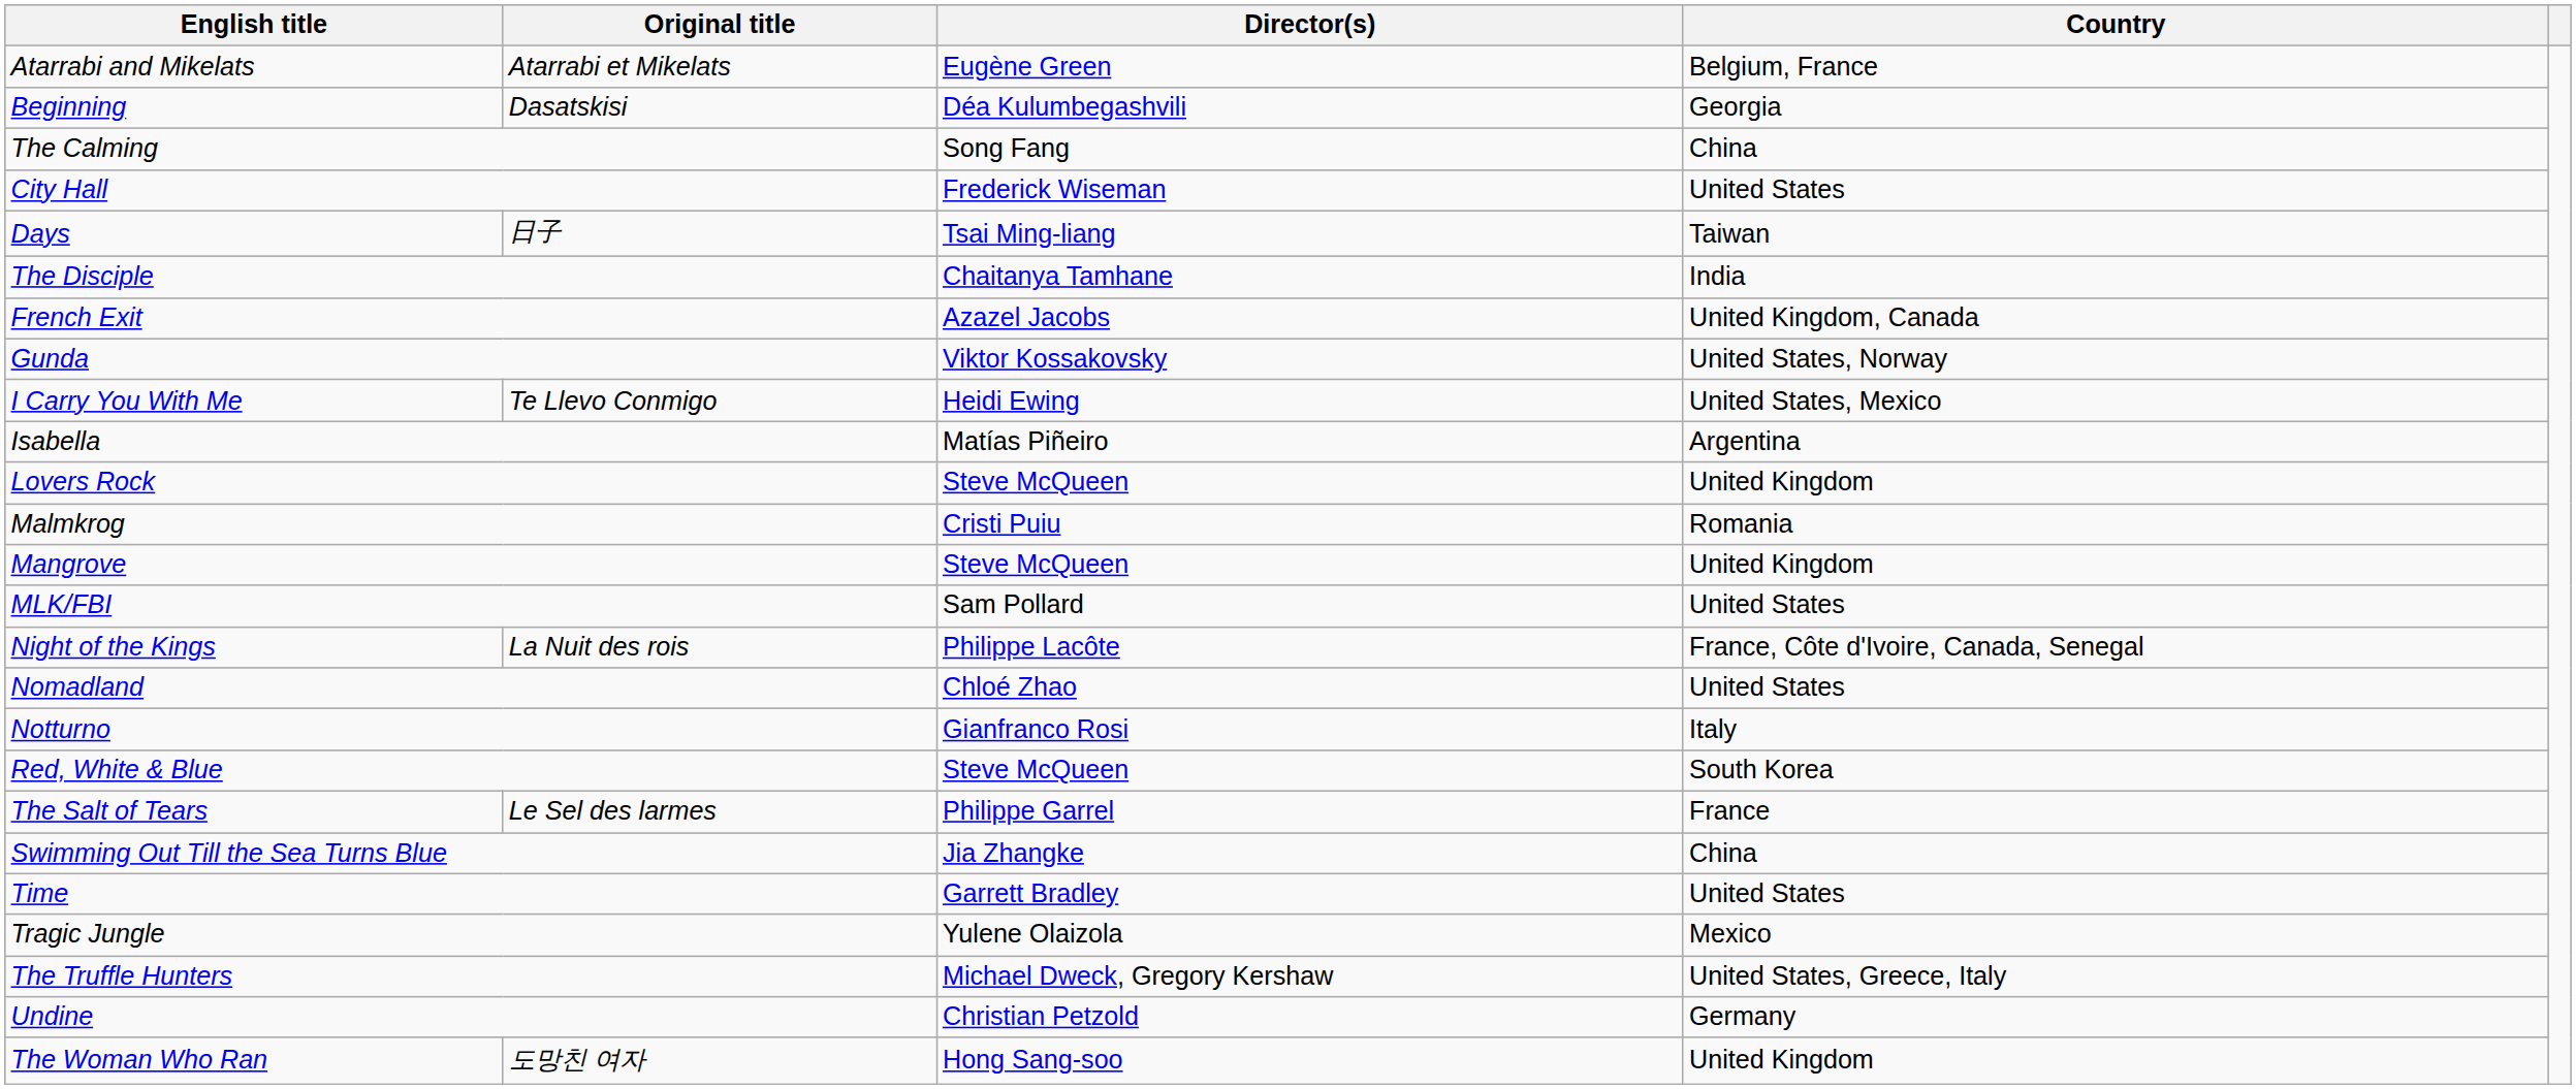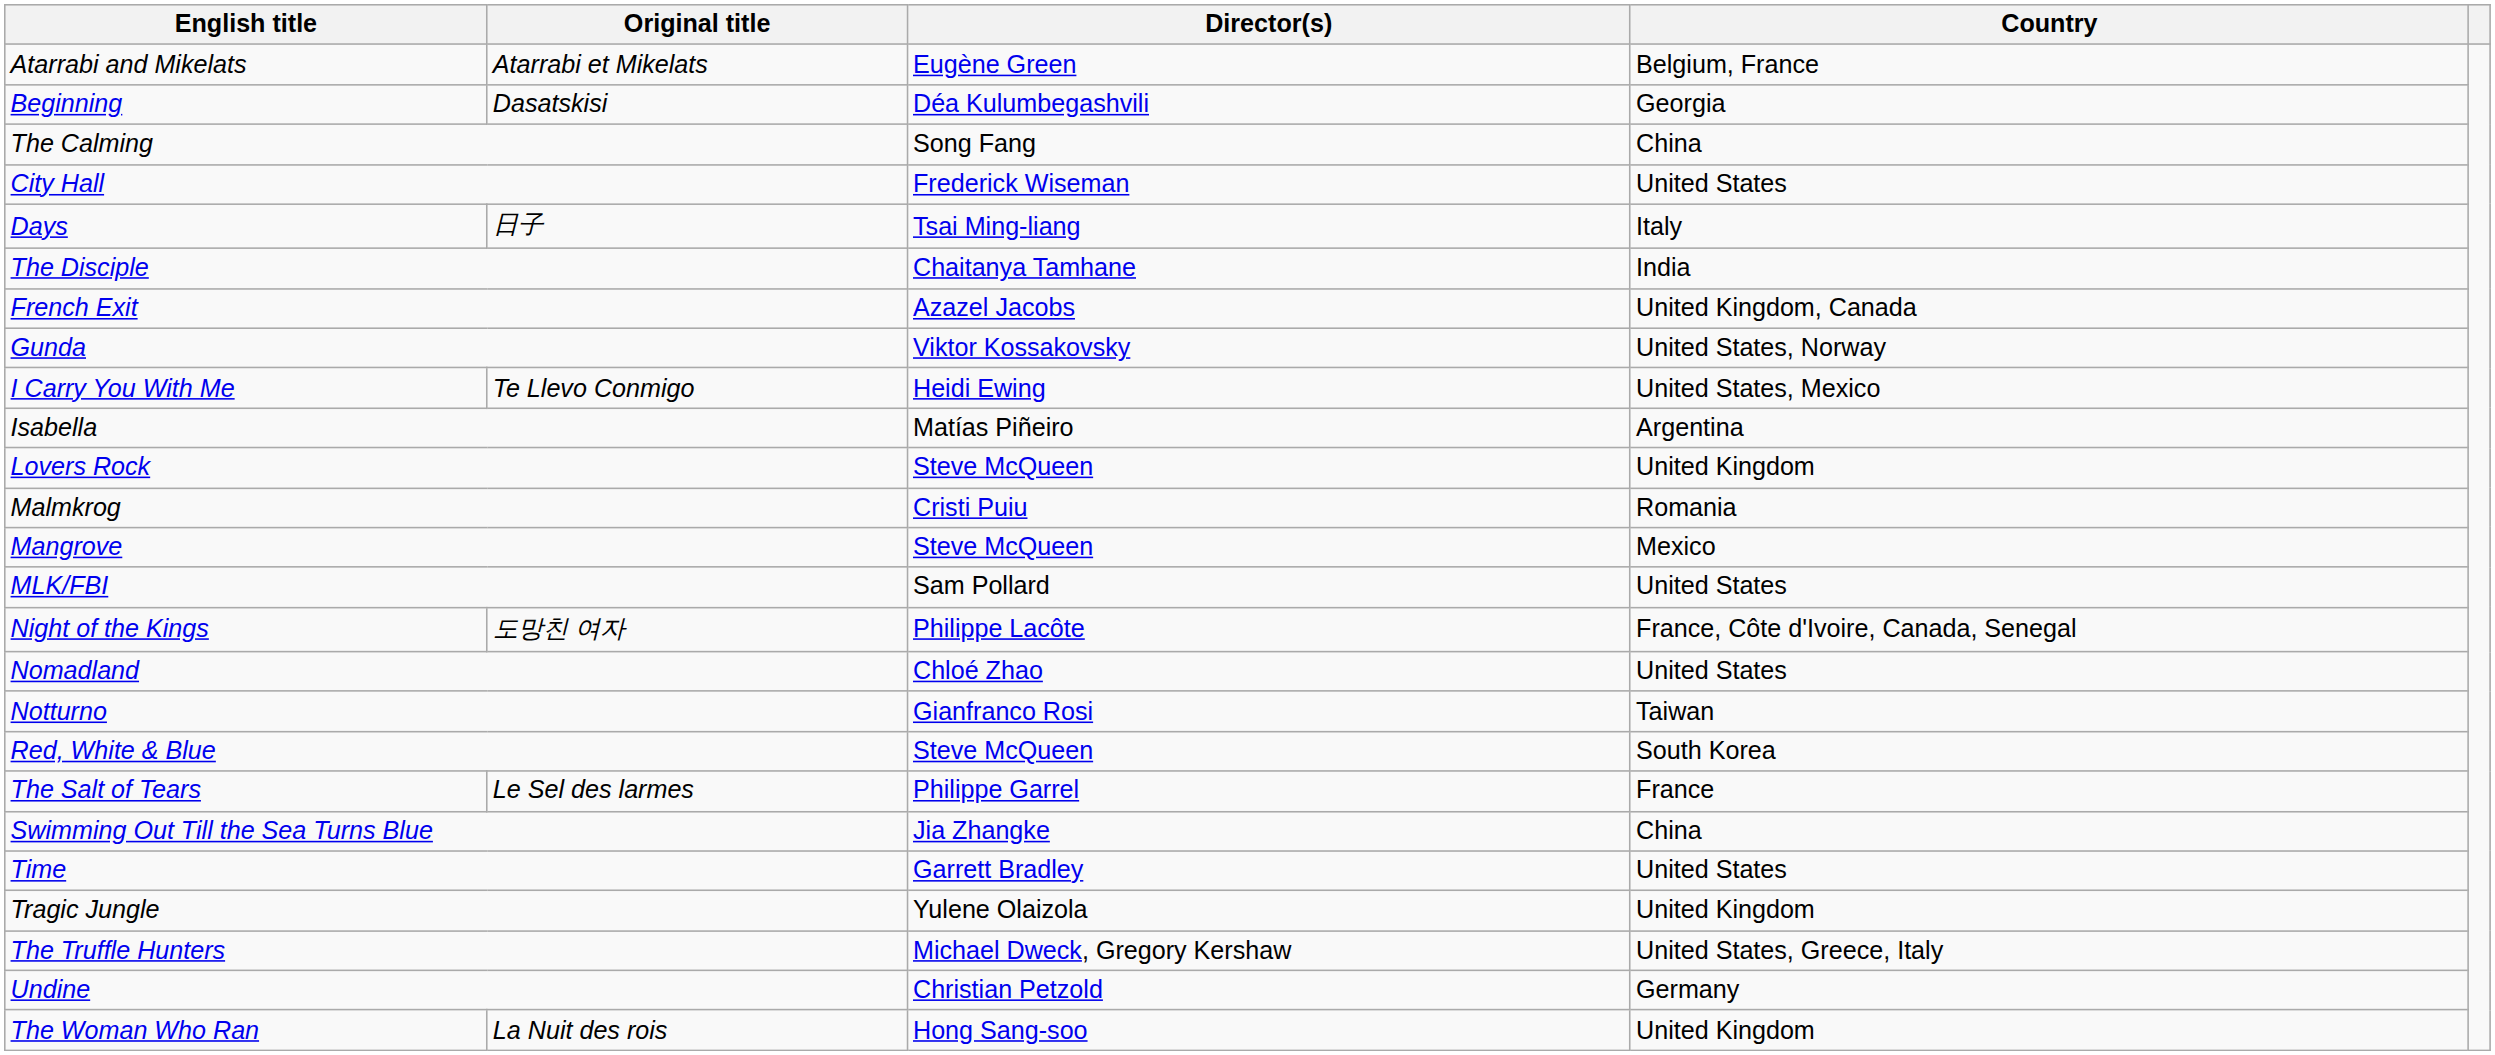Days | Country: Taiwan -> Italy
Mangrove | Country: United Kingdom -> Mexico
Night of the Kings | Original title: La Nuit des rois -> 도망친 여자
Notturno | Country: Italy -> Taiwan
Tragic Jungle | Country: Mexico -> United Kingdom
The Woman Who Ran | Original title: 도망친 여자 -> La Nuit des rois
